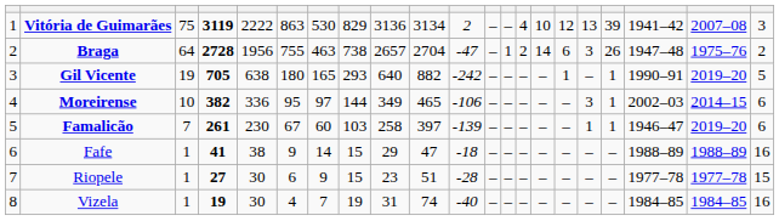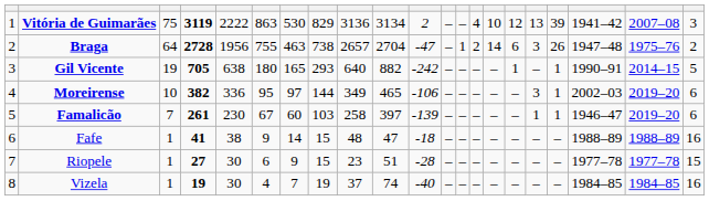Gil Vicente | column 20: 2019–20 -> 2014–15
Moreirense | column 20: 2014–15 -> 2019–20
Fafe | column 9: 29 -> 48
Vizela | column 9: 31 -> 37
